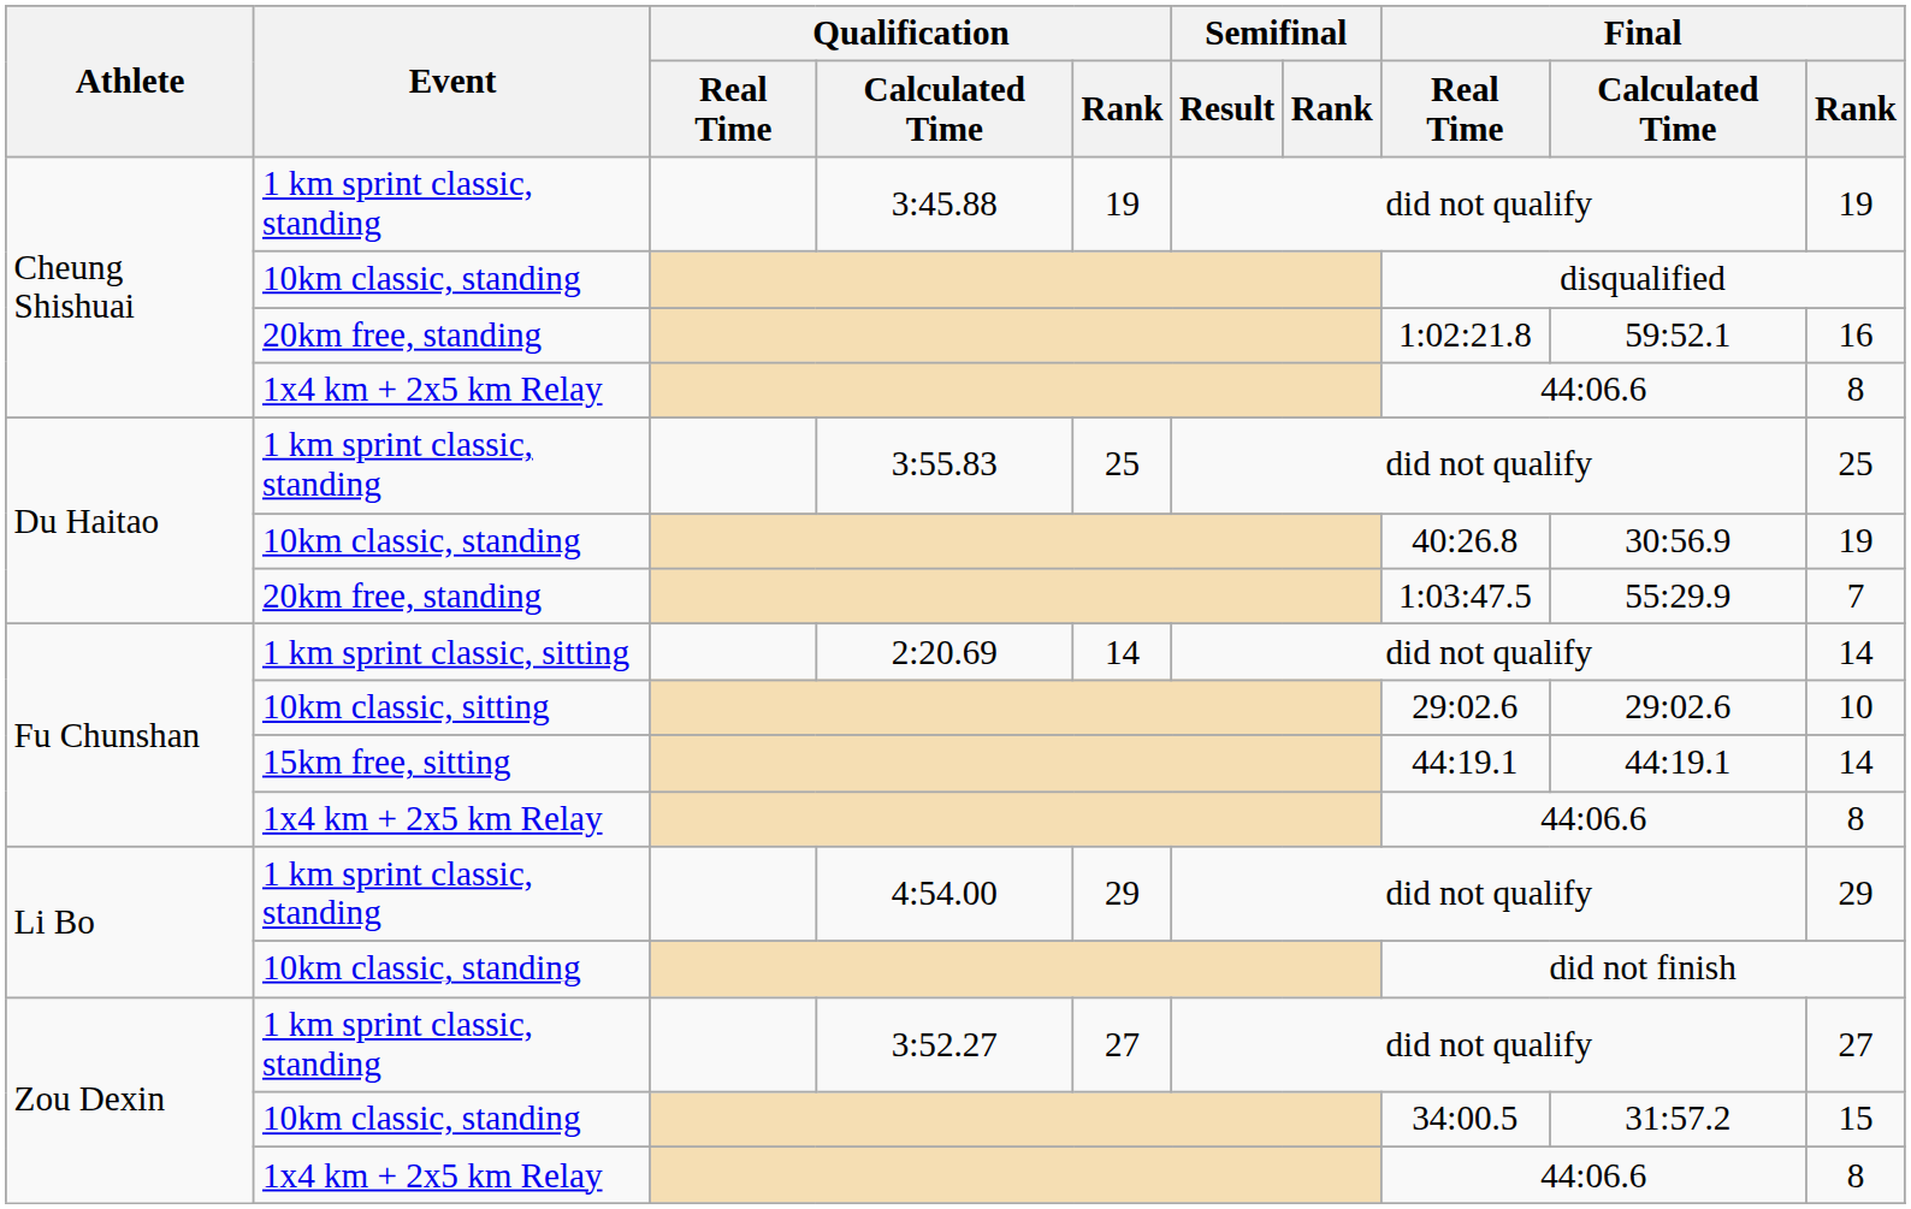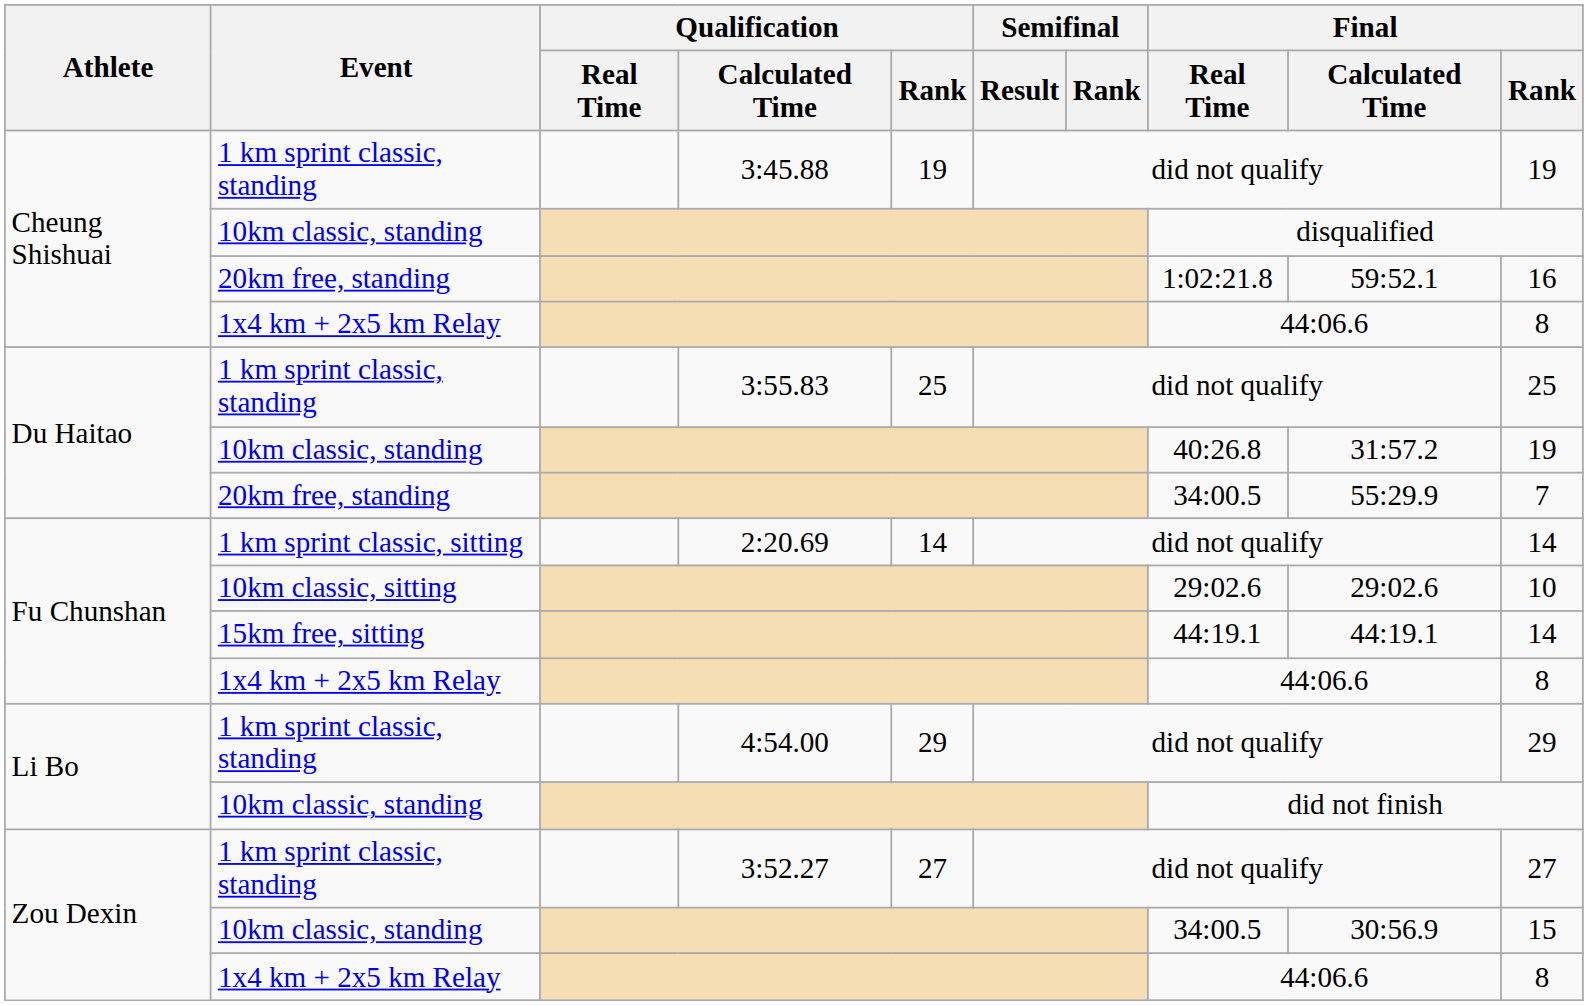Du Haitao / 10km classic, standing | Final / Calculated Time: 30:56.9 -> 31:57.2
Du Haitao / 20km free, standing | Final / Real Time: 1:03:47.5 -> 34:00.5
Zou Dexin / 10km classic, standing | Final / Calculated Time: 31:57.2 -> 30:56.9
